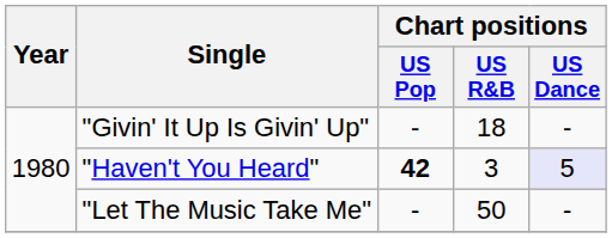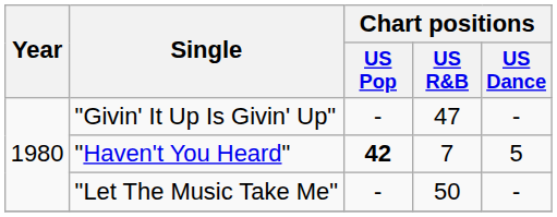"Givin' It Up Is Givin' Up" | Chart positions / US R&B: 18 -> 47
"Haven't You Heard" | Chart positions / US R&B: 3 -> 7
"Haven't You Heard" | Chart positions / US Dance: lavender background -> no background
